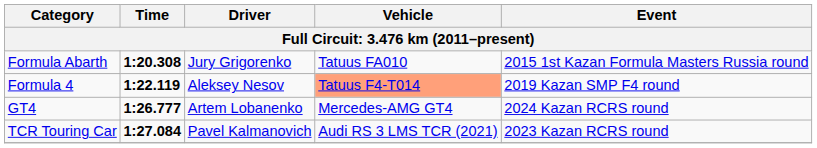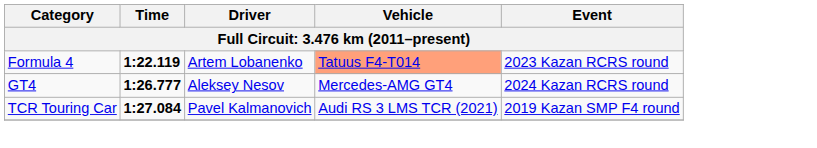- row: Formula Abarth | 1:20.308 | Jury Grigorenko | Tatuus FA010 | 2015 1st Kazan Formula Masters Russia round
Formula 4 | Driver: Aleksey Nesov -> Artem Lobanenko
Formula 4 | Event: 2019 Kazan SMP F4 round -> 2023 Kazan RCRS round
GT4 | Driver: Artem Lobanenko -> Aleksey Nesov
TCR Touring Car | Event: 2023 Kazan RCRS round -> 2019 Kazan SMP F4 round
